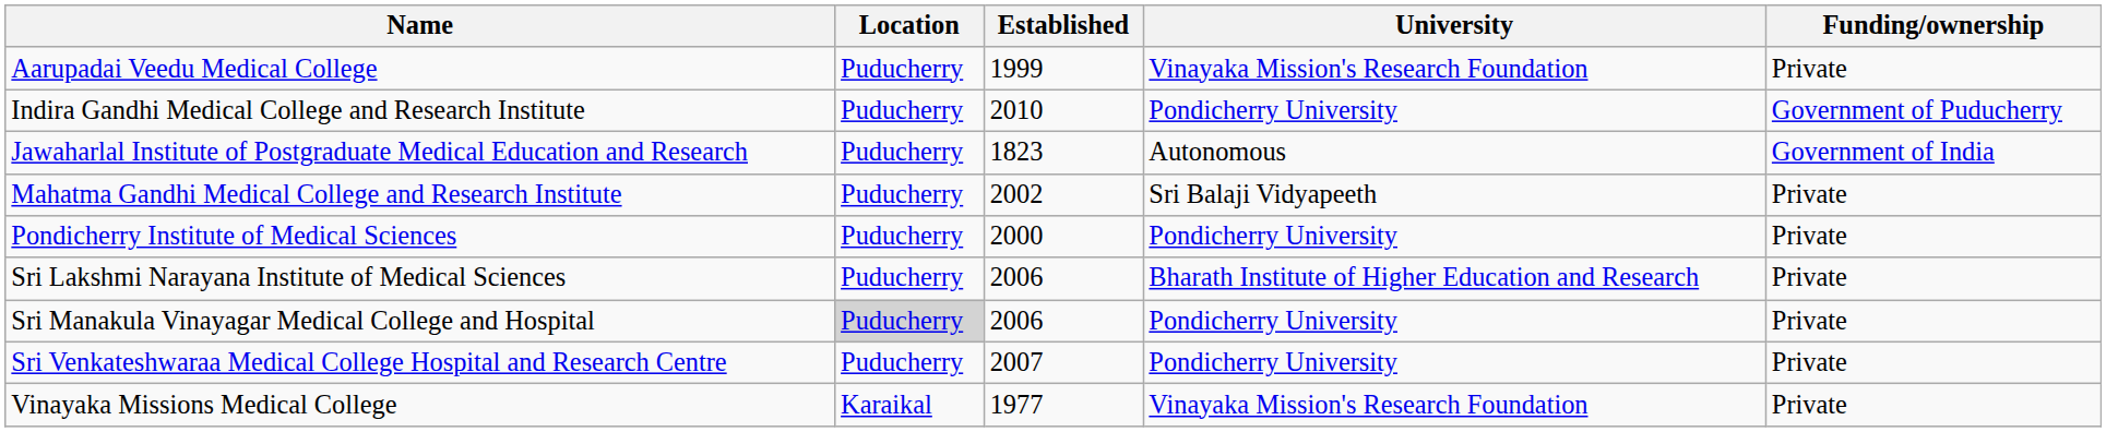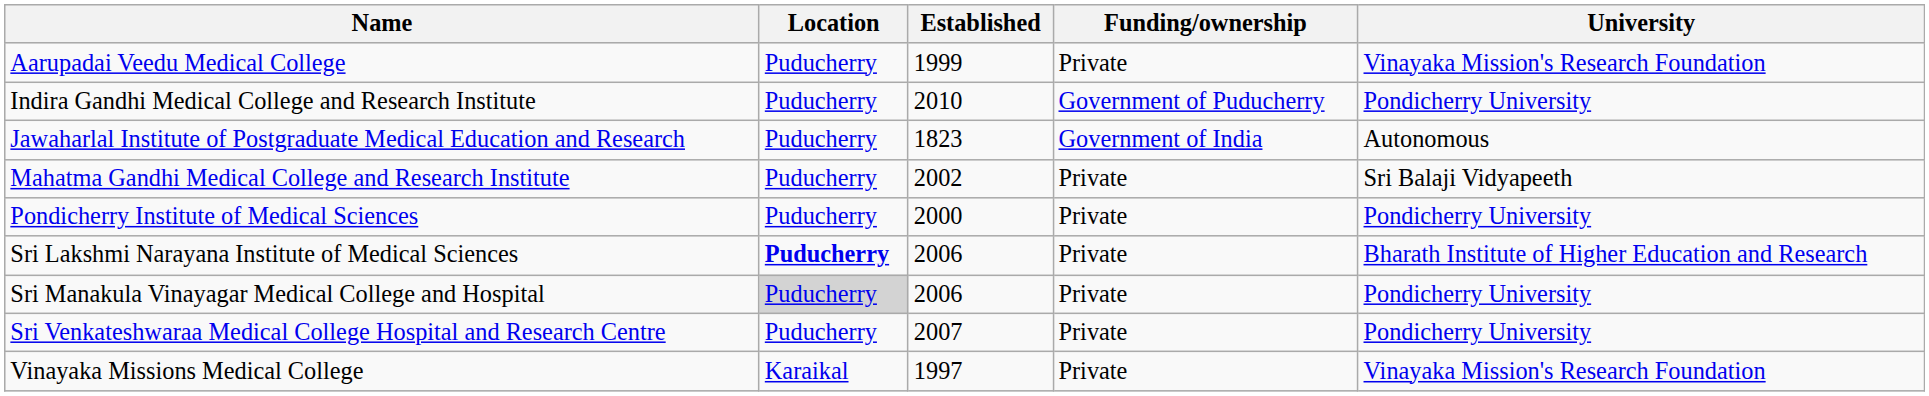columns swapped: University <-> Funding/ownership
Sri Lakshmi Narayana Institute of Medical Sciences | Location: normal -> bold
Vinayaka Missions Medical College | Established: 1977 -> 1997
